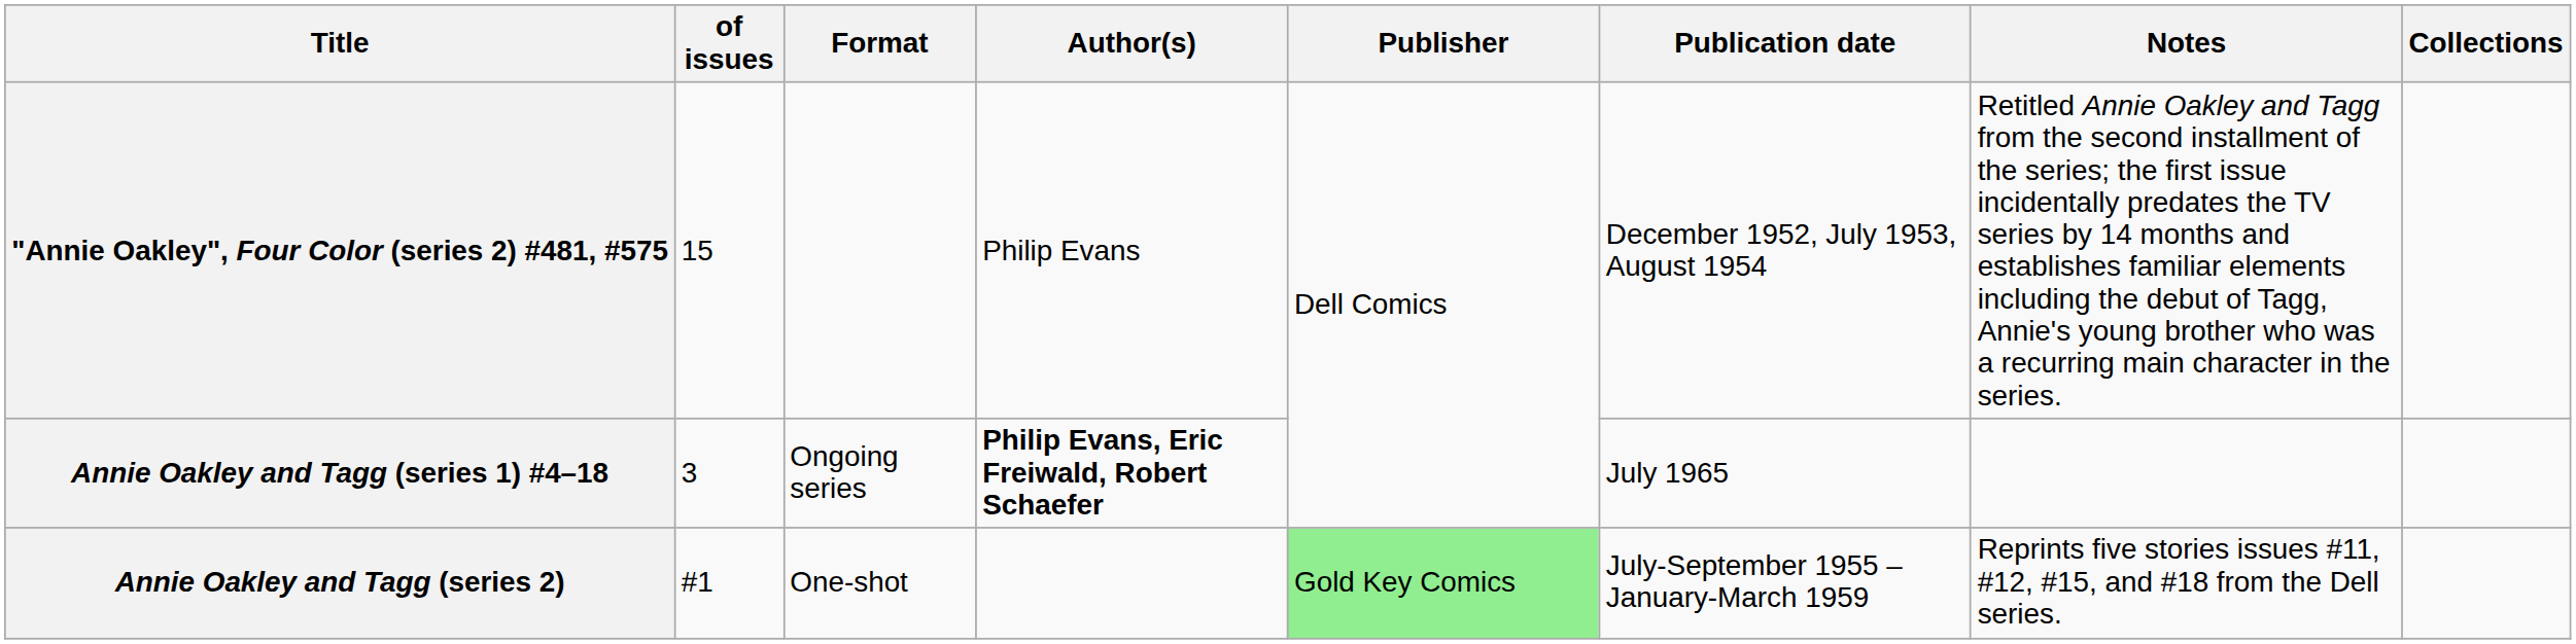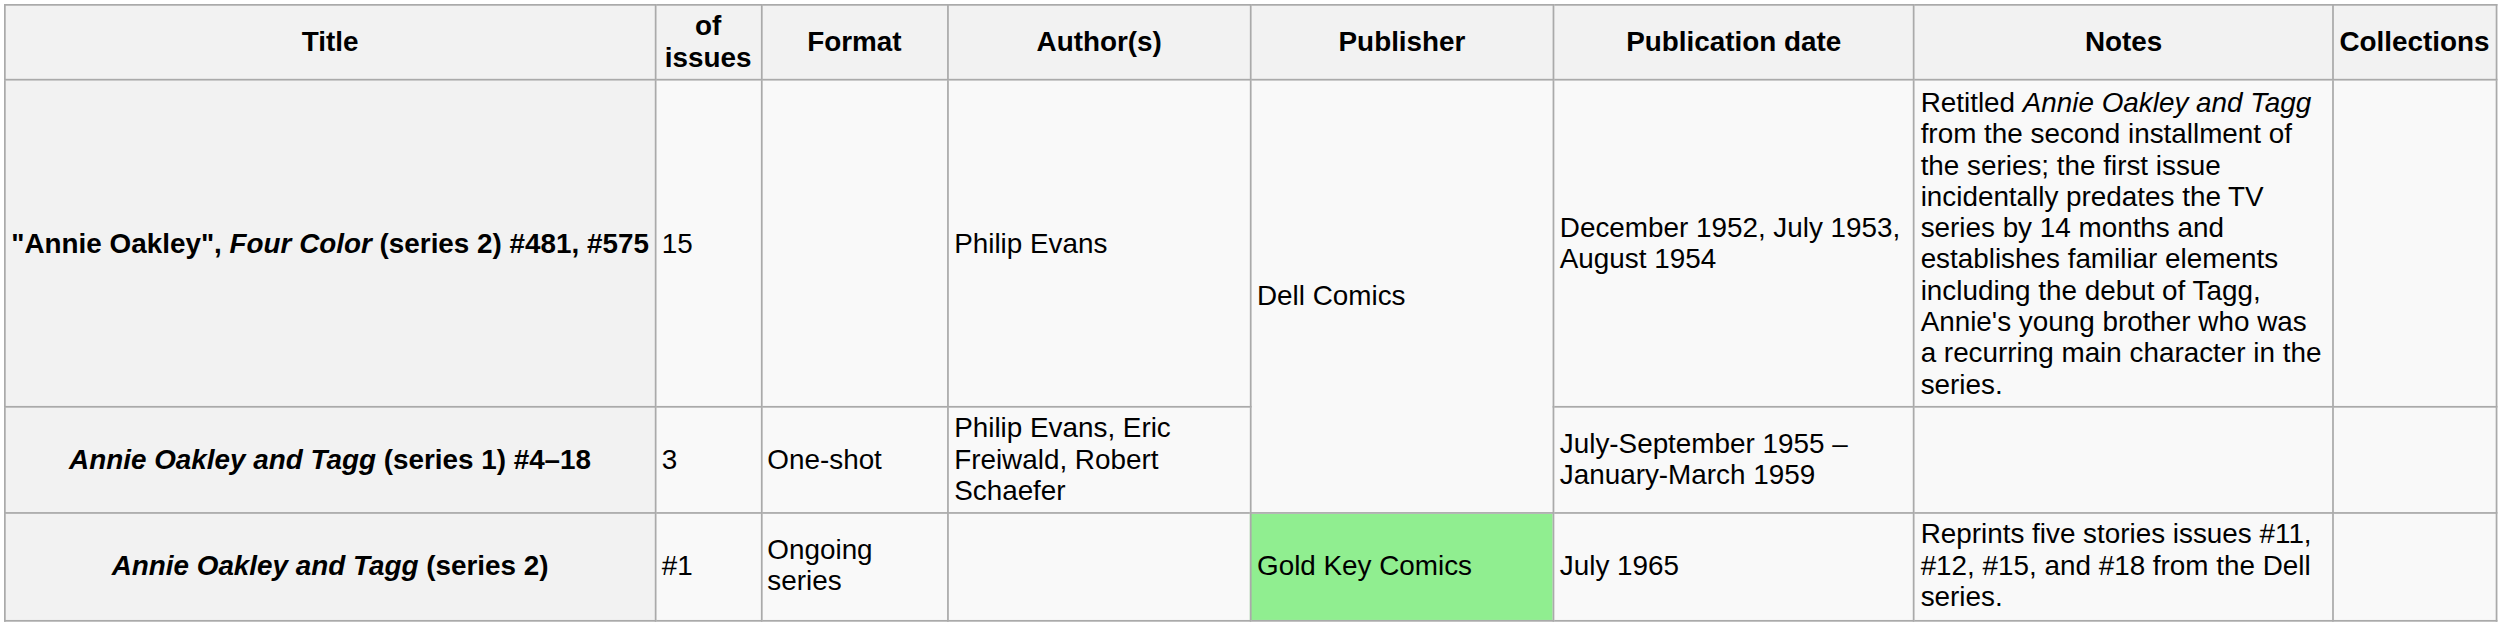Annie Oakley and Tagg (series 1) #4–18 | Format: Ongoing series -> One-shot
Annie Oakley and Tagg (series 1) #4–18 | Author(s): bold -> normal
Annie Oakley and Tagg (series 1) #4–18 | Publication date: July 1965 -> July-September 1955 – January-March 1959
Annie Oakley and Tagg (series 2) | Format: One-shot -> Ongoing series
Annie Oakley and Tagg (series 2) | Publication date: July-September 1955 – January-March 1959 -> July 1965
